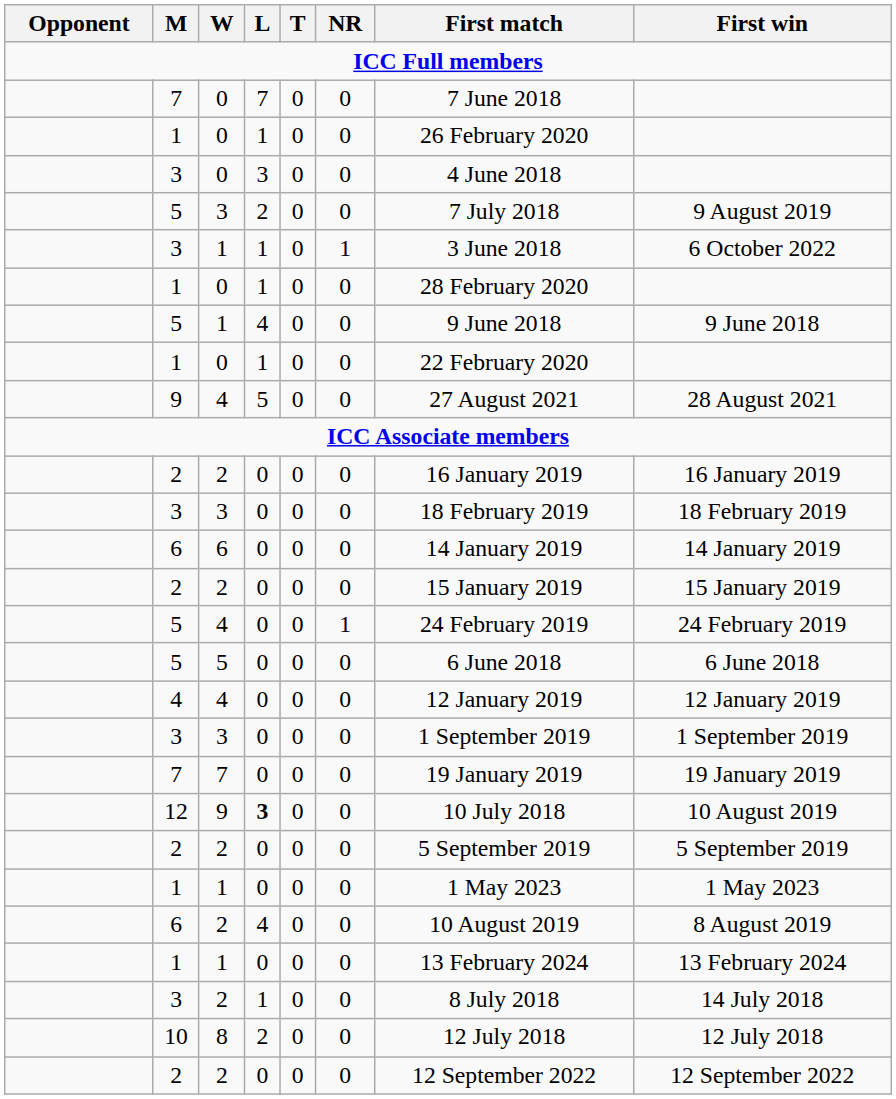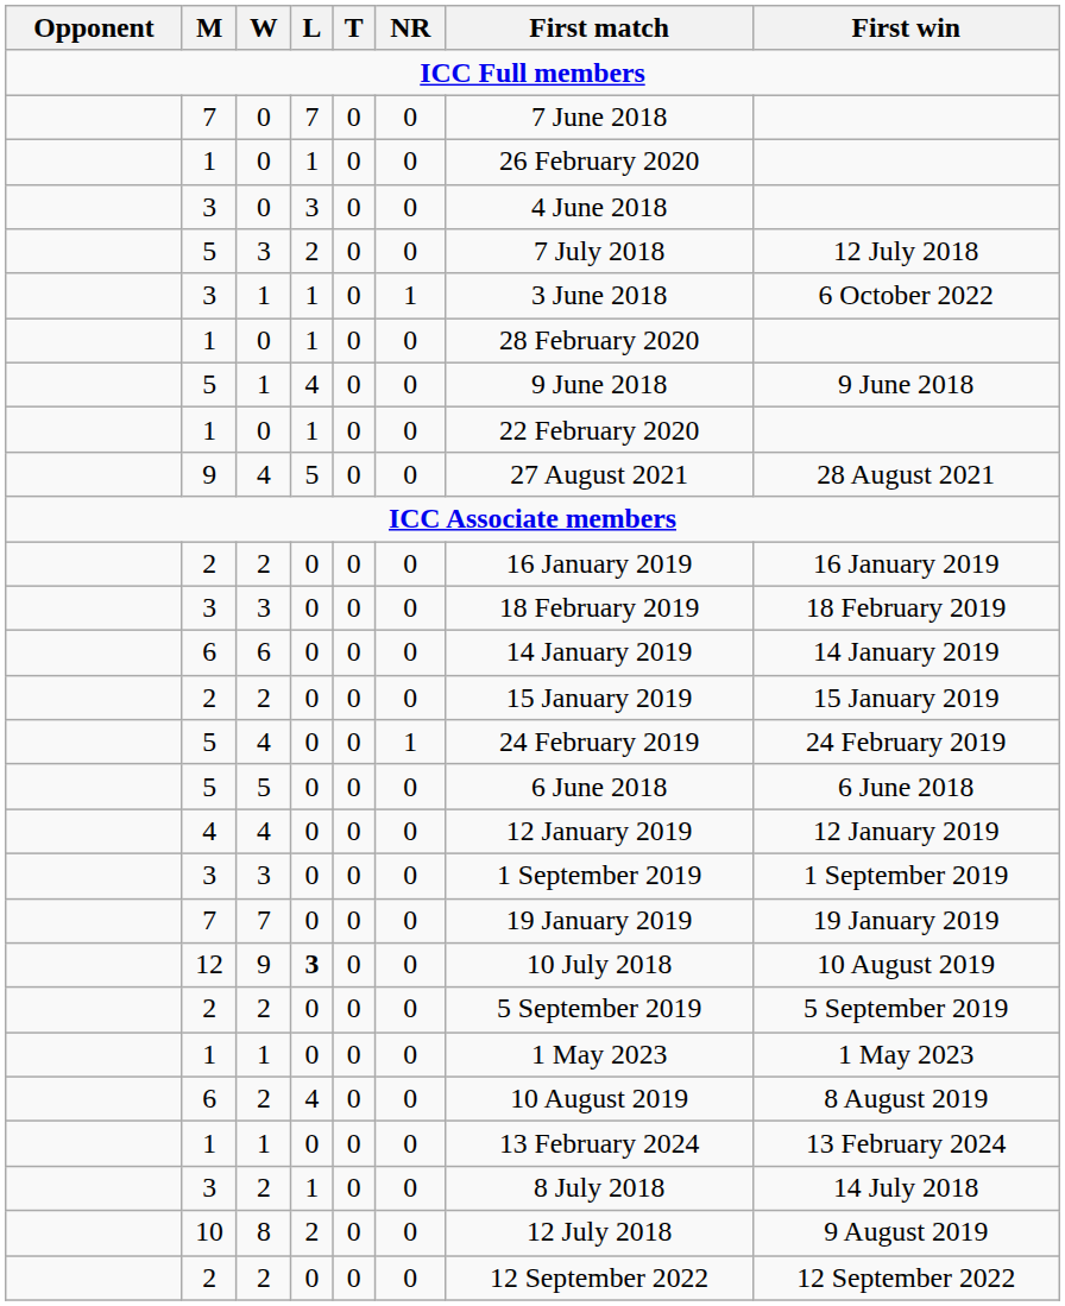5 / 3 | First win: 9 August 2019 -> 12 July 2018
10 | First win: 12 July 2018 -> 9 August 2019
